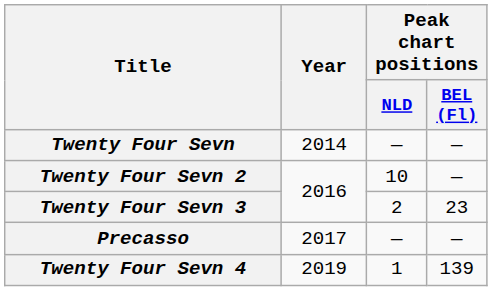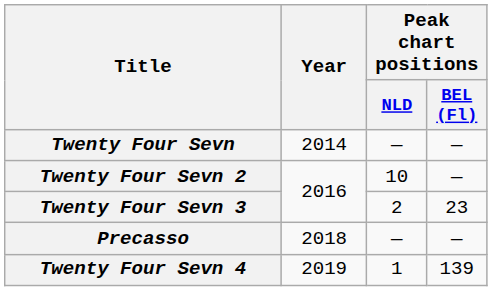Precasso | Year: 2017 -> 2018
